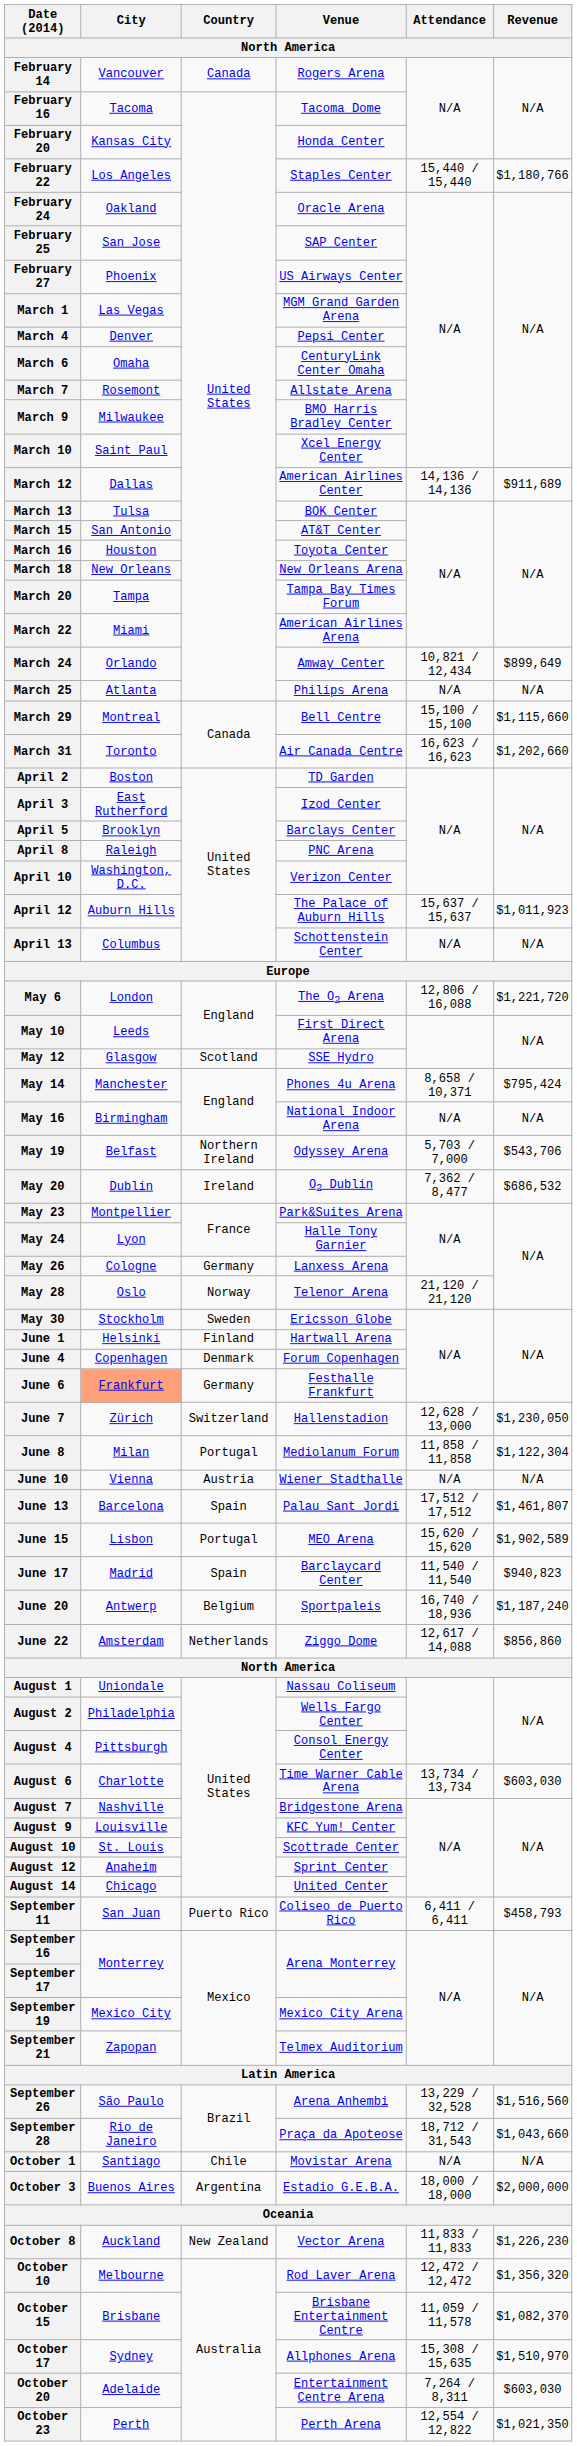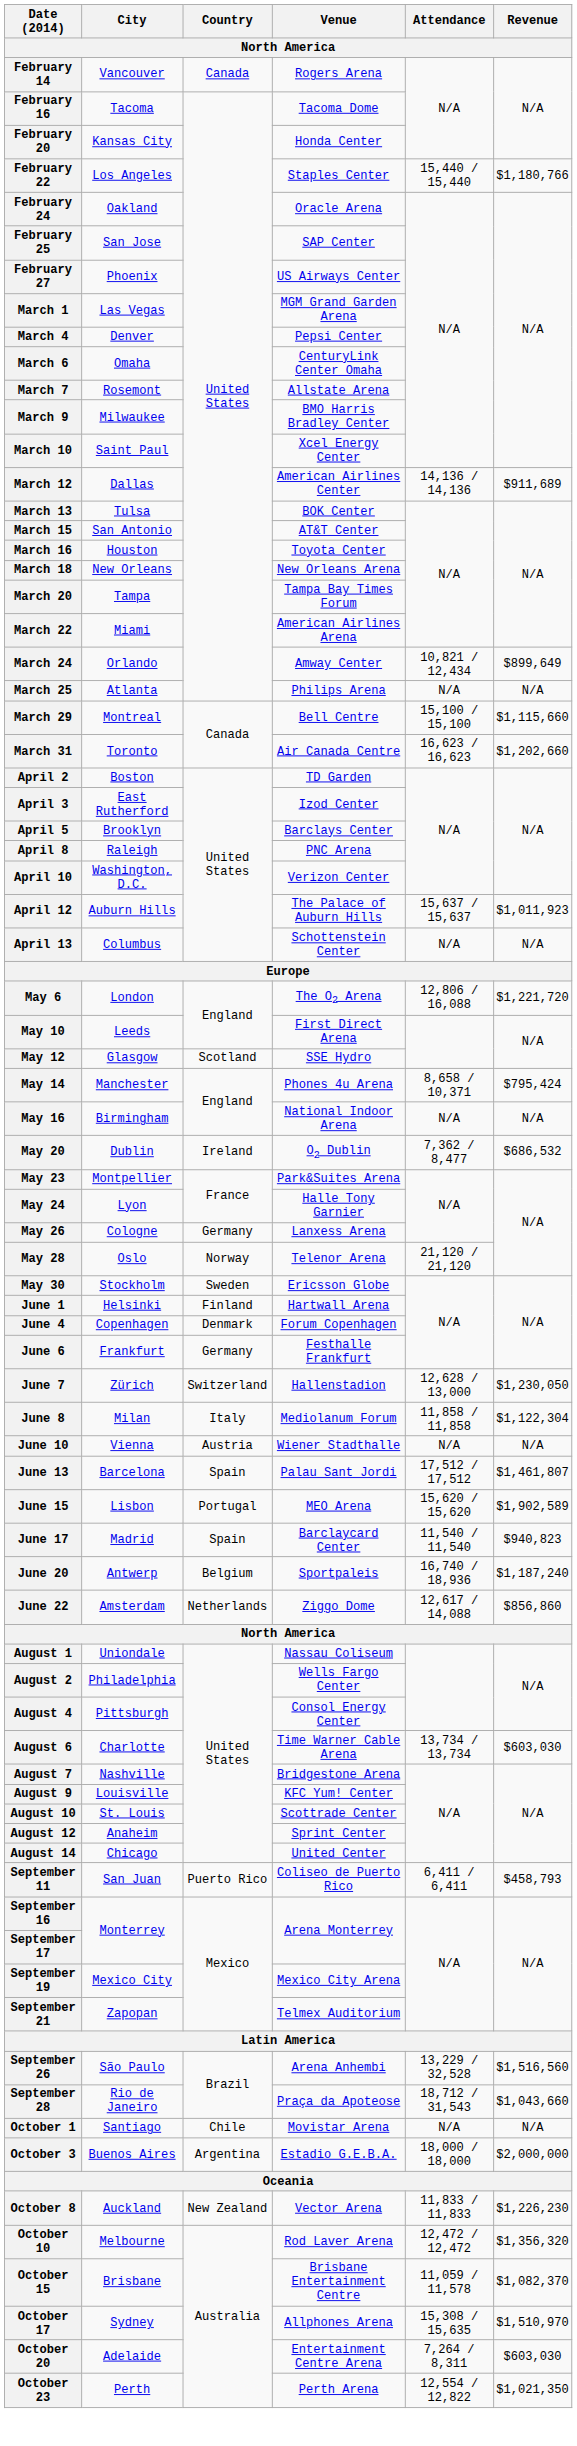- row: May 19 | Belfast | Northern Ireland | Odyssey Arena | 5,703 / 7,000 | $543,706
June 6 | City: lightsalmon background -> no background
June 8 | Country: Portugal -> Italy
